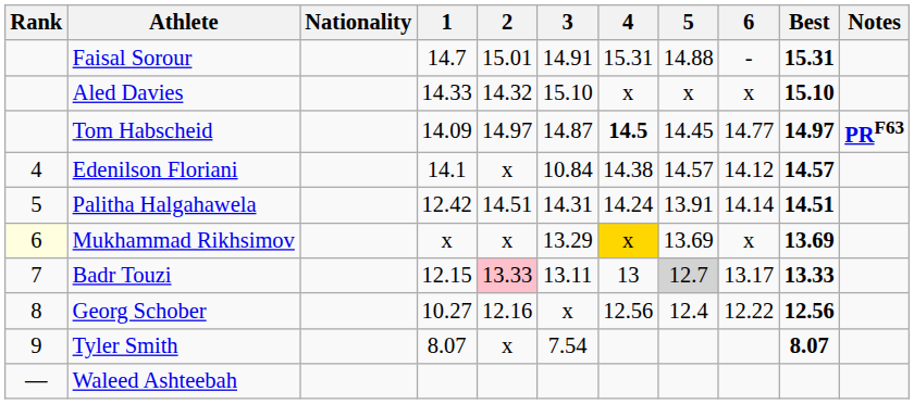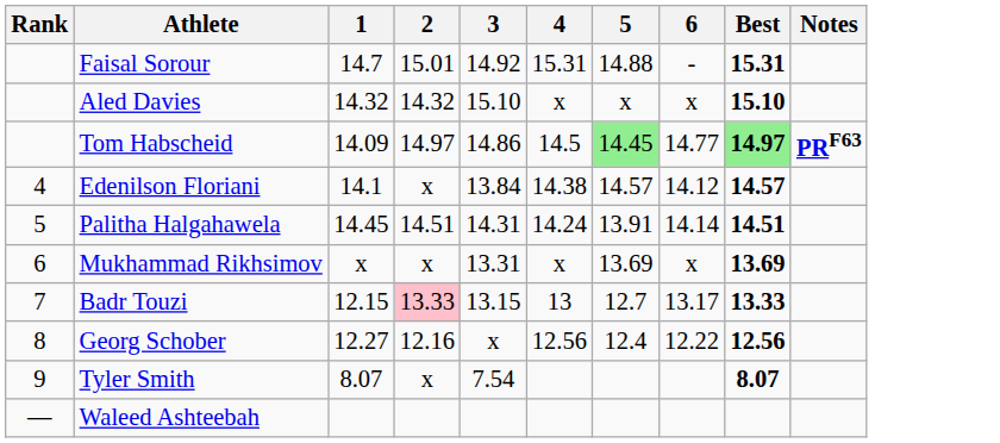- column: Nationality
Faisal Sorour | 3: 14.91 -> 14.92
Aled Davies | 1: 14.33 -> 14.32
Tom Habscheid | 3: 14.87 -> 14.86
Tom Habscheid | 4: bold -> normal
Tom Habscheid | 5: no background -> lightgreen background
Tom Habscheid | Best: no background -> lightgreen background
Edenilson Floriani | 3: 10.84 -> 13.84
Palitha Halgahawela | 1: 12.42 -> 14.45
Mukhammad Rikhsimov | Rank: lightyellow background -> no background
Mukhammad Rikhsimov | 3: 13.29 -> 13.31
Mukhammad Rikhsimov | 4: gold background -> no background
Badr Touzi | 3: 13.11 -> 13.15
Badr Touzi | 5: lightgrey background -> no background
Georg Schober | 1: 10.27 -> 12.27
